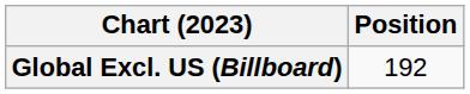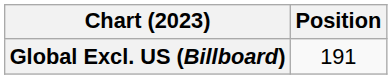Global Excl. US (Billboard) | Position: 192 -> 191
